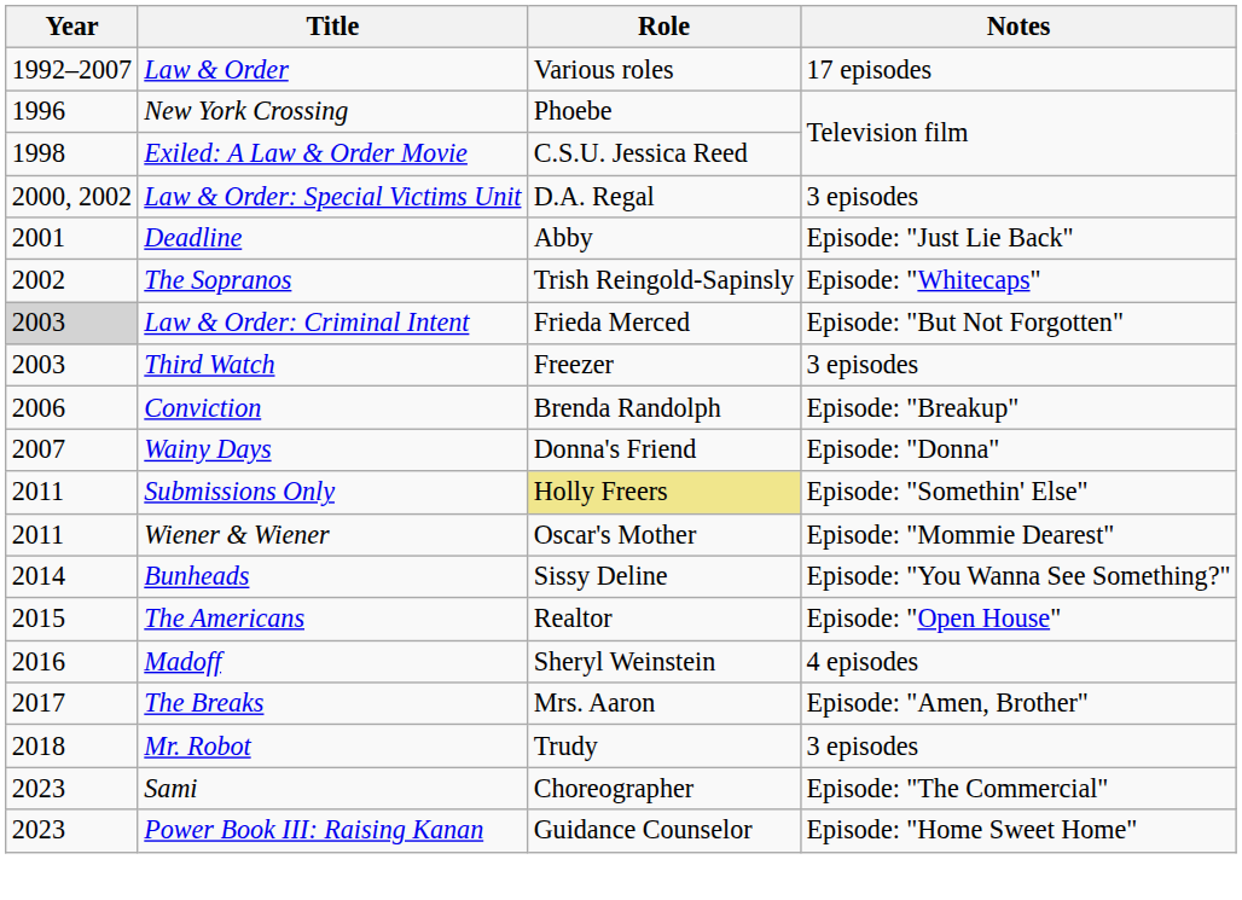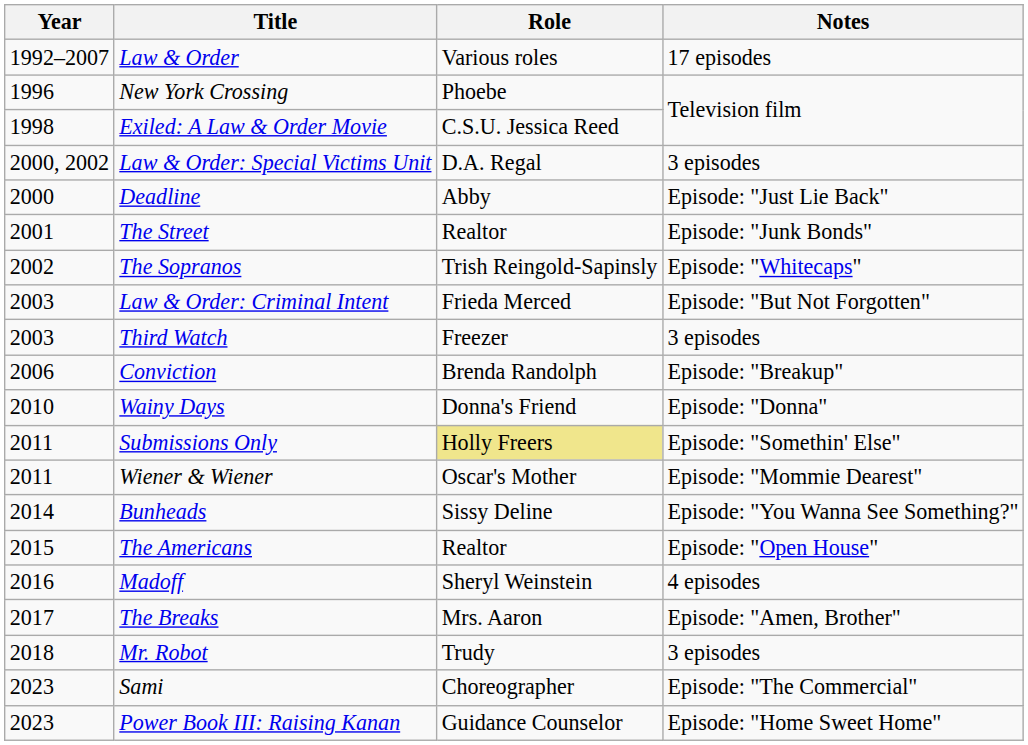Deadline | Year: 2001 -> 2000
+ row: 2001 | The Street | Realtor | Episode: "Junk Bonds"
Law & Order: Criminal Intent | Year: lightgrey background -> no background
Wainy Days | Year: 2007 -> 2010
